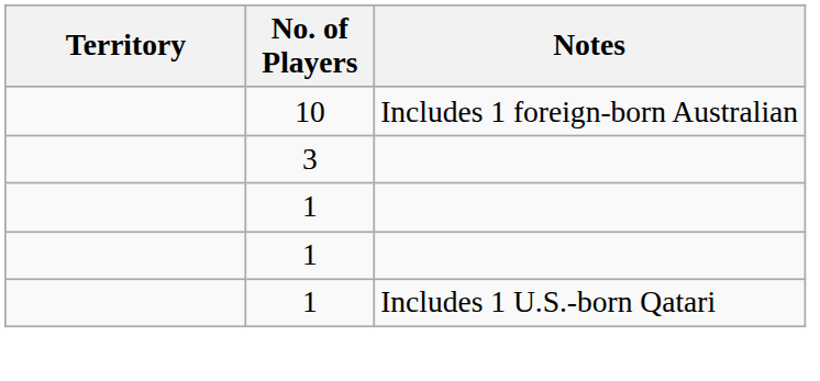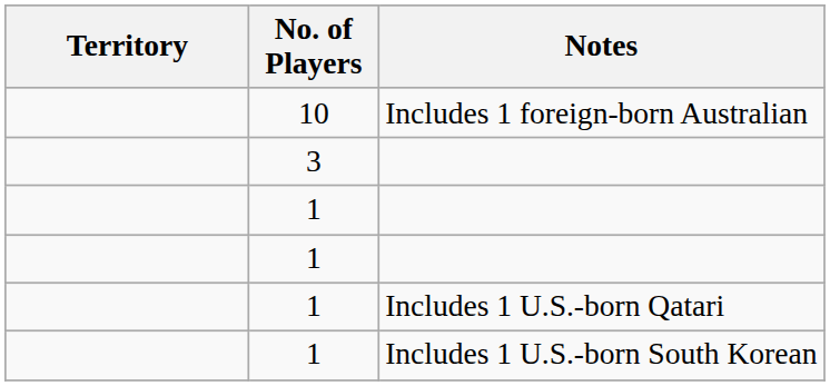+ row: 1 | Includes 1 U.S.-born South Korean
